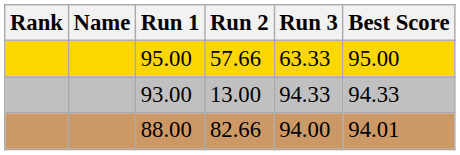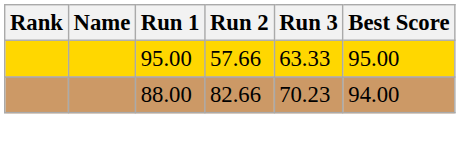- row: 93.00 | 13.00 | 94.33 | 94.33
88.00 | Run 3: 94.00 -> 70.23
88.00 | Best Score: 94.01 -> 94.00
